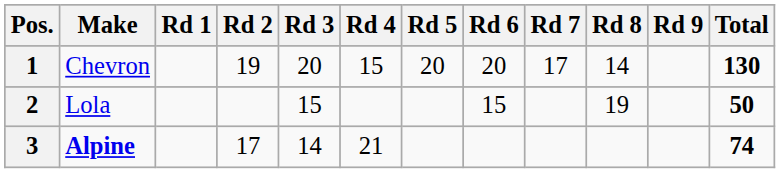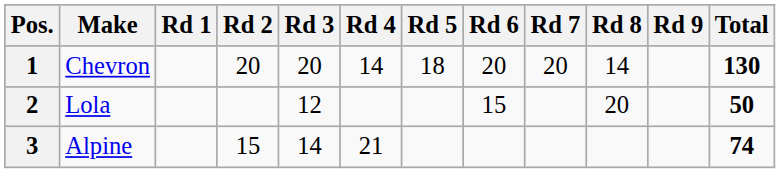1 | Rd 2: 19 -> 20
1 | Rd 4: 15 -> 14
1 | Rd 5: 20 -> 18
1 | Rd 7: 17 -> 20
2 | Rd 3: 15 -> 12
2 | Rd 8: 19 -> 20
3 | Make: bold -> normal
3 | Rd 2: 17 -> 15
